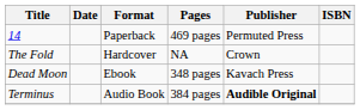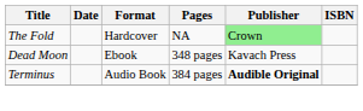- row: 14 | Paperback | 469 pages | Permuted Press
The Fold | Publisher: no background -> lightgreen background
